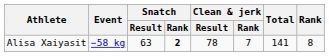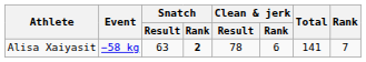Alisa Xaiyasit | Clean & jerk / Rank: 7 -> 6
Alisa Xaiyasit | Rank: 8 -> 7
